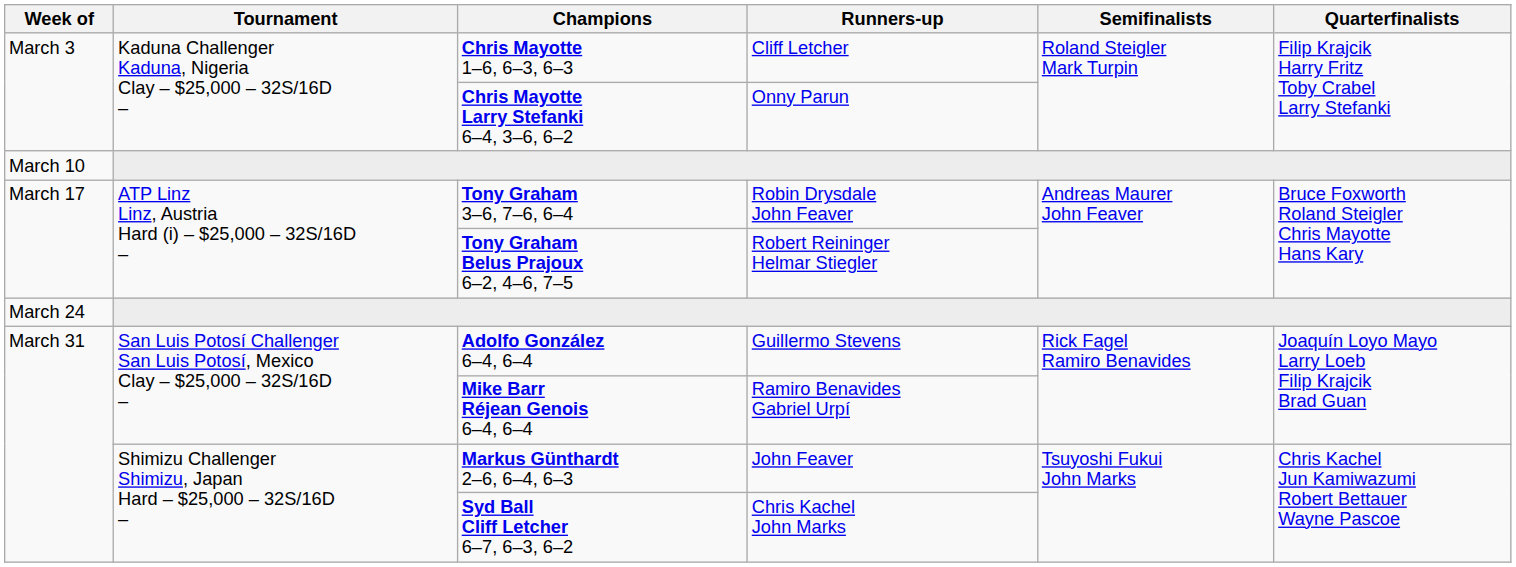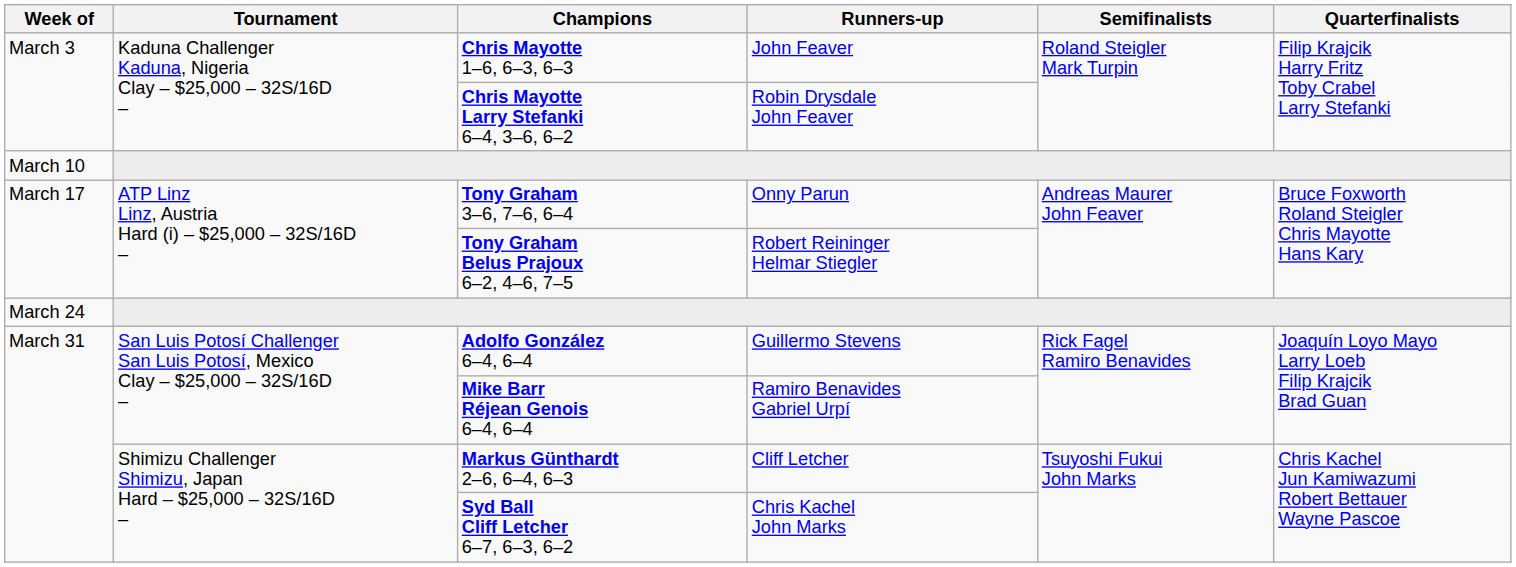Chris Mayotte 1–6, 6–3, 6–3 | Runners-up: Cliff Letcher -> John Feaver
Chris Mayotte Larry Stefanki 6–4, 3–6, 6–2 | Runners-up: Onny Parun -> Robin Drysdale John Feaver
Tony Graham 3–6, 7–6, 6–4 | Runners-up: Robin Drysdale John Feaver -> Onny Parun
Markus Günthardt 2–6, 6–4, 6–3 | Runners-up: John Feaver -> Cliff Letcher
